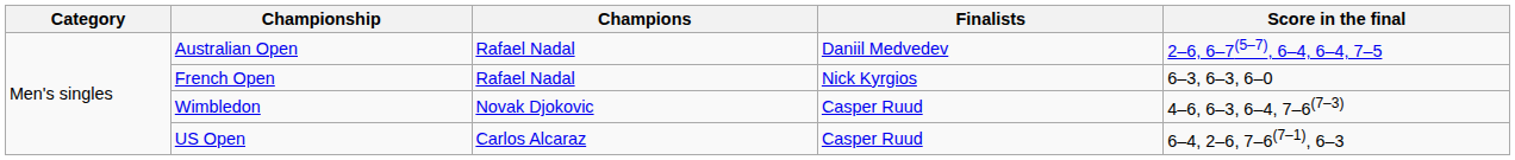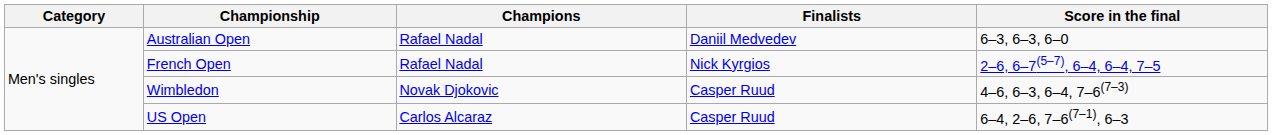Australian Open | Score in the final: 2–6, 6–7(5–7), 6–4, 6–4, 7–5 -> 6–3, 6–3, 6–0
French Open | Score in the final: 6–3, 6–3, 6–0 -> 2–6, 6–7(5–7), 6–4, 6–4, 7–5
